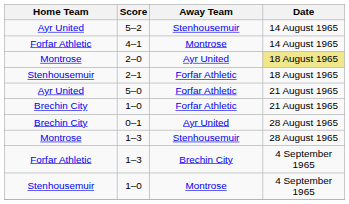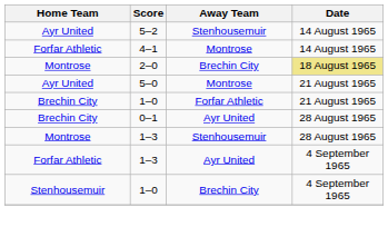2–0 | Away Team: Ayr United -> Brechin City
- row: Stenhousemuir | 2–1 | Forfar Athletic | 18 August 1965
5–0 | Away Team: Forfar Athletic -> Montrose
Forfar Athletic / 1–3 | Away Team: Brechin City -> Ayr United
Stenhousemuir / 1–0 | Away Team: Montrose -> Brechin City
